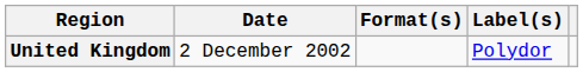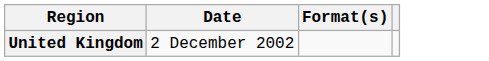- column: Label(s) | Polydor
